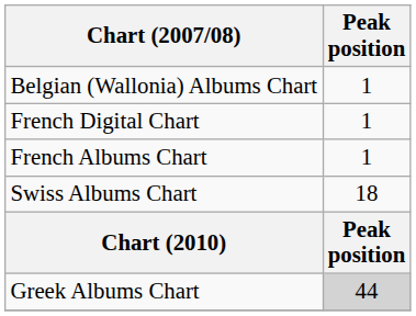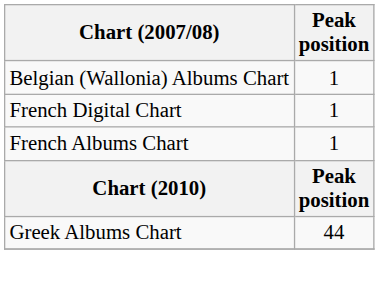- row: Swiss Albums Chart | 18
Greek Albums Chart | Peak position: lightgrey background -> no background
